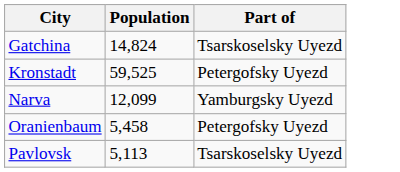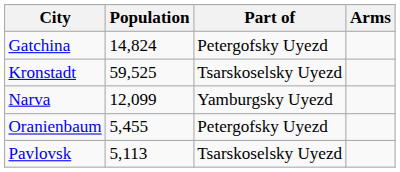+ column: Arms
Gatchina | Part of: Tsarskoselsky Uyezd -> Petergofsky Uyezd
Kronstadt | Part of: Petergofsky Uyezd -> Tsarskoselsky Uyezd
Oranienbaum | Population: 5,458 -> 5,455
